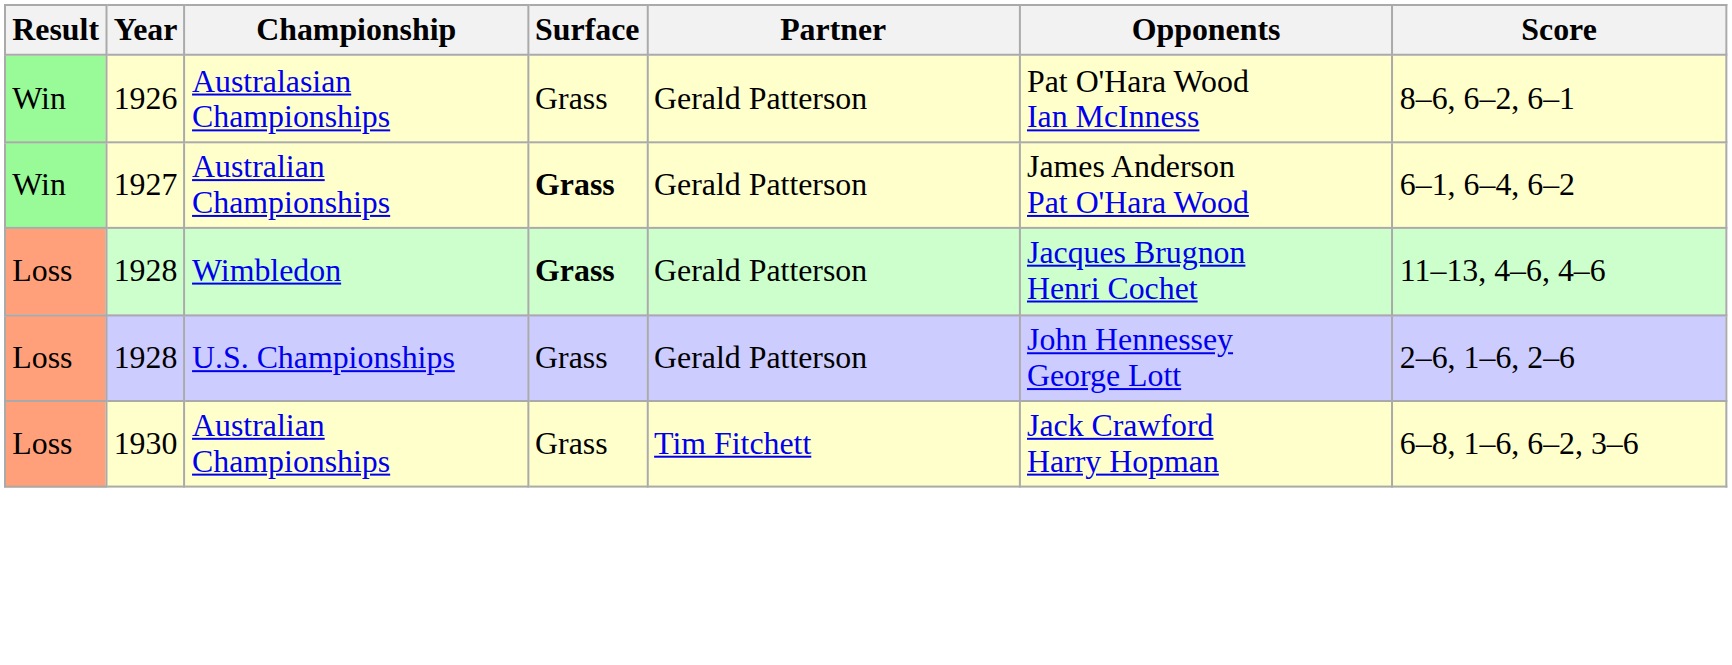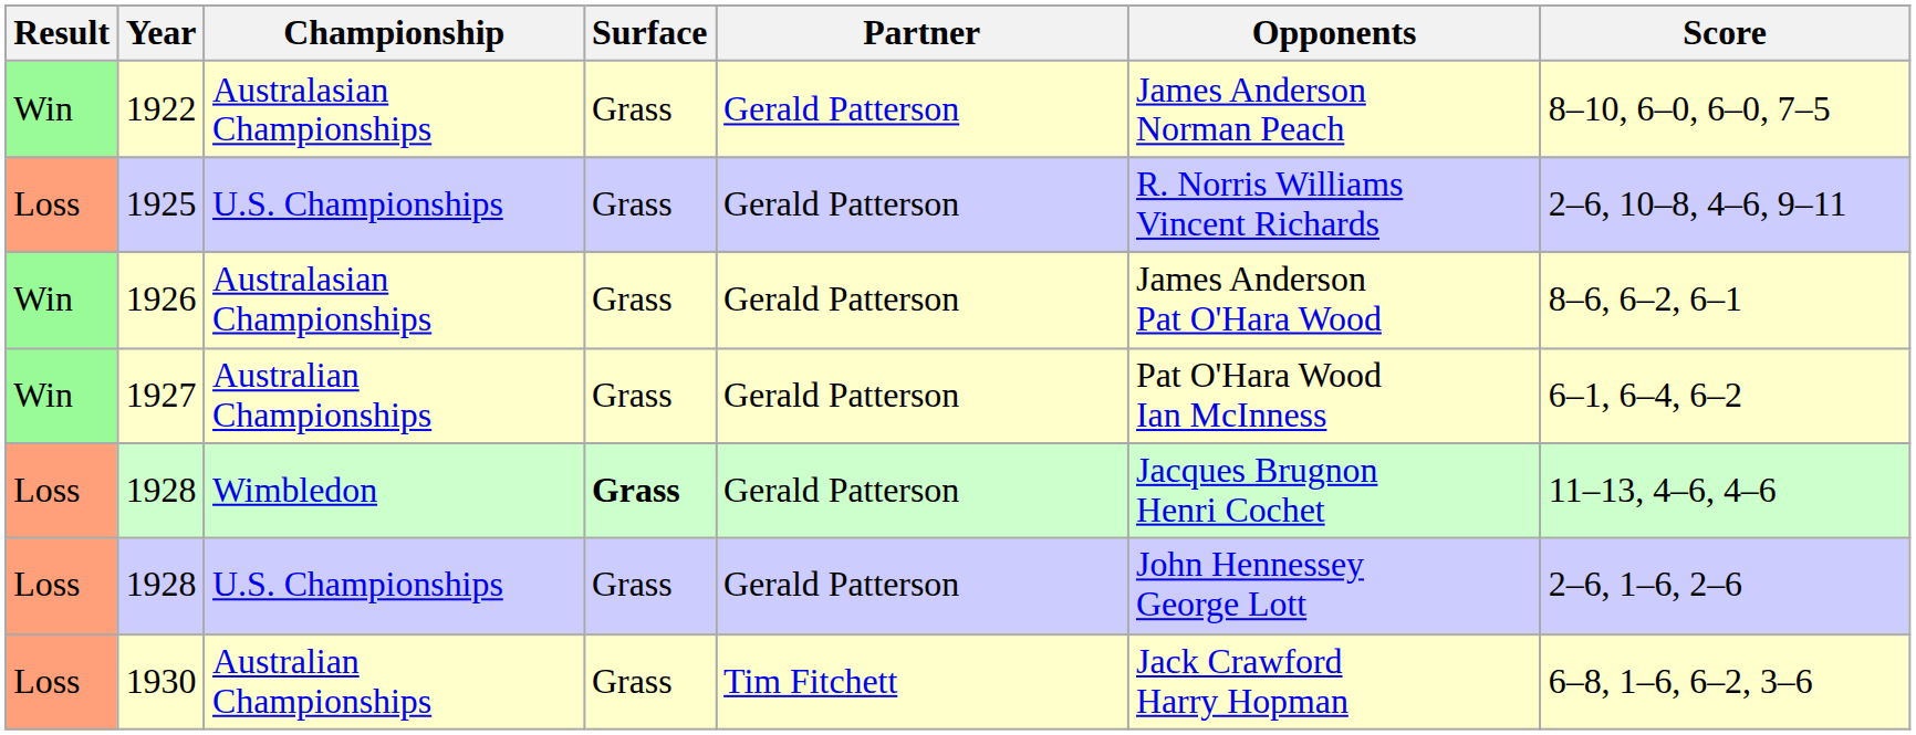+ row: Win | 1922 | Australasian Championships | Grass | Gerald Patterson | James Anderson Norman Peach | 8–10, 6–0, 6–0, 7–5
+ row: Loss | 1925 | U.S. Championships | Grass | Gerald Patterson | R. Norris Williams Vincent Richards | 2–6, 10–8, 4–6, 9–11
1926 | Opponents: Pat O'Hara Wood Ian McInness -> James Anderson Pat O'Hara Wood
1927 | Surface: bold -> normal
1927 | Opponents: James Anderson Pat O'Hara Wood -> Pat O'Hara Wood Ian McInness
